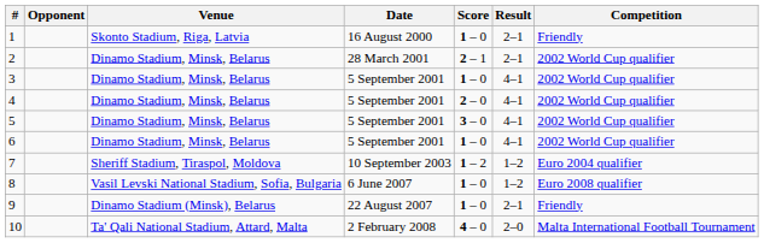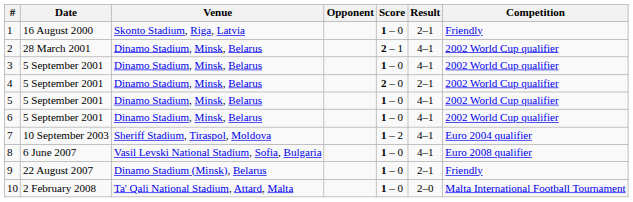columns swapped: Date <-> Opponent
2 | Result: 2–1 -> 4–1
4 | Result: 4–1 -> 2–1
5 | Score: 3 – 0 -> 1 – 0
7 | Result: 1–2 -> 4–1
8 | Result: 1–2 -> 4–1
10 | Score: 4 – 0 -> 1 – 0
